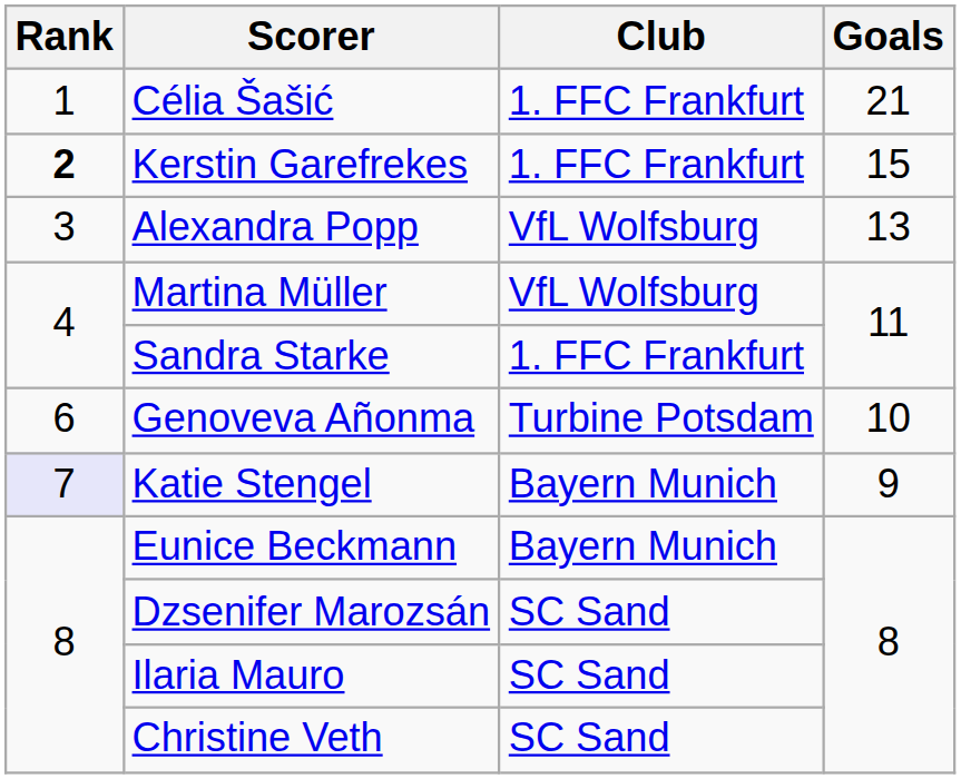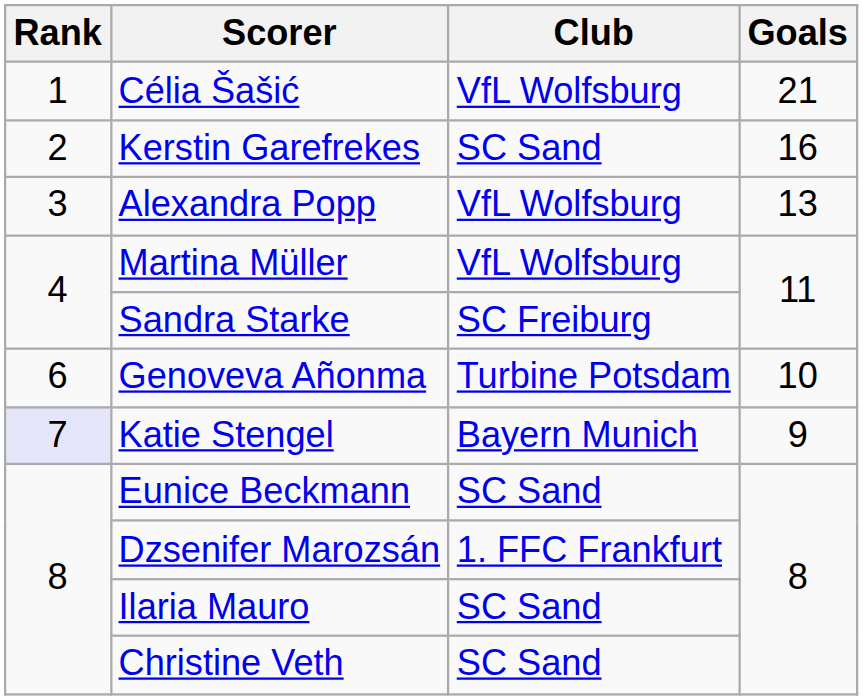Célia Šašić | Club: 1. FFC Frankfurt -> VfL Wolfsburg
Kerstin Garefrekes | Rank: bold -> normal
Kerstin Garefrekes | Club: 1. FFC Frankfurt -> SC Sand
Kerstin Garefrekes | Goals: 15 -> 16
Sandra Starke | Club: 1. FFC Frankfurt -> SC Freiburg
Eunice Beckmann | Club: Bayern Munich -> SC Sand
Dzsenifer Marozsán | Club: SC Sand -> 1. FFC Frankfurt
